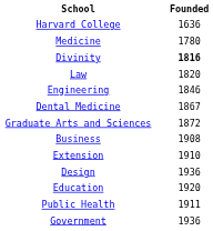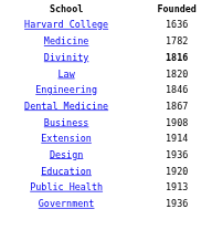Medicine | Founded: 1780 -> 1782
- row: Graduate Arts and Sciences | 1872
Extension | Founded: 1910 -> 1914
Public Health | Founded: 1911 -> 1913
